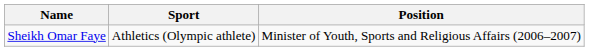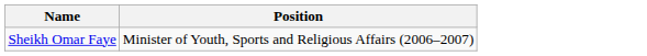- column: Sport | Athletics (Olympic athlete)
